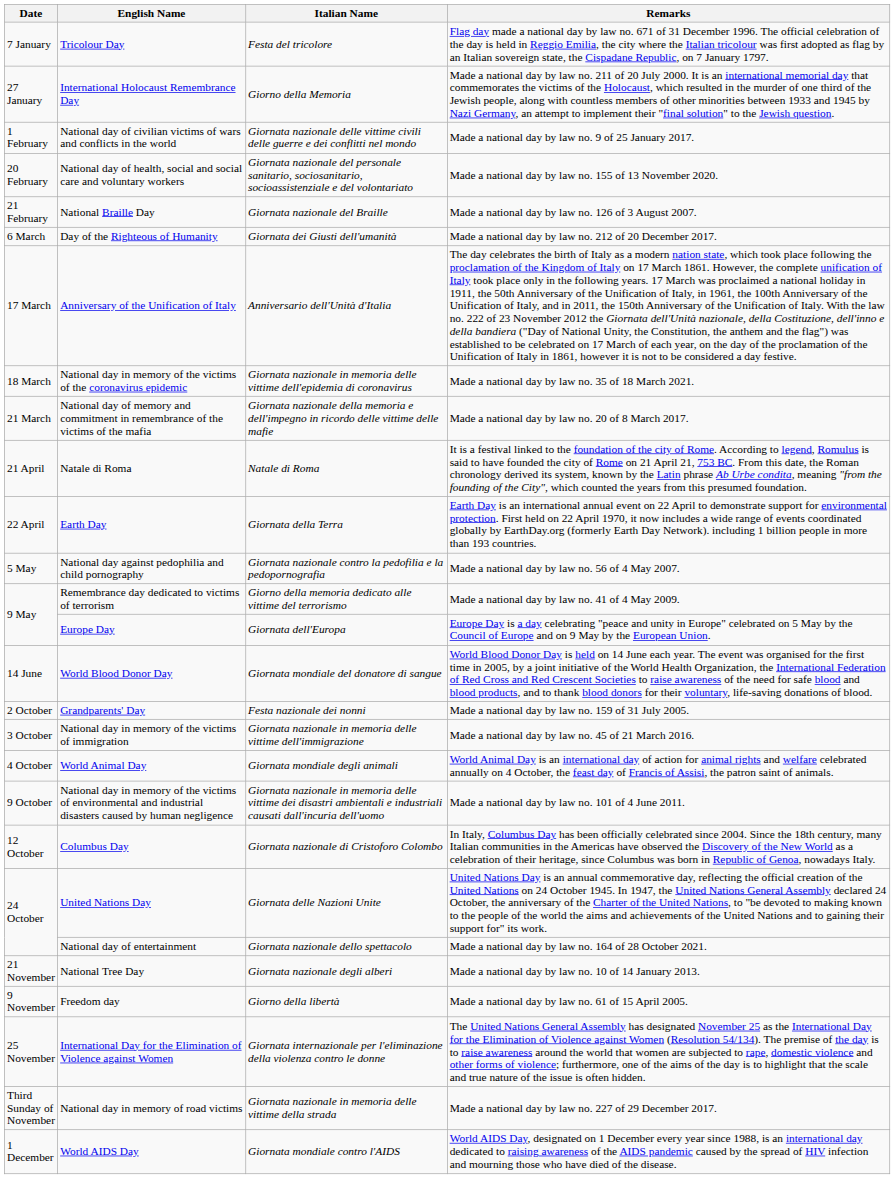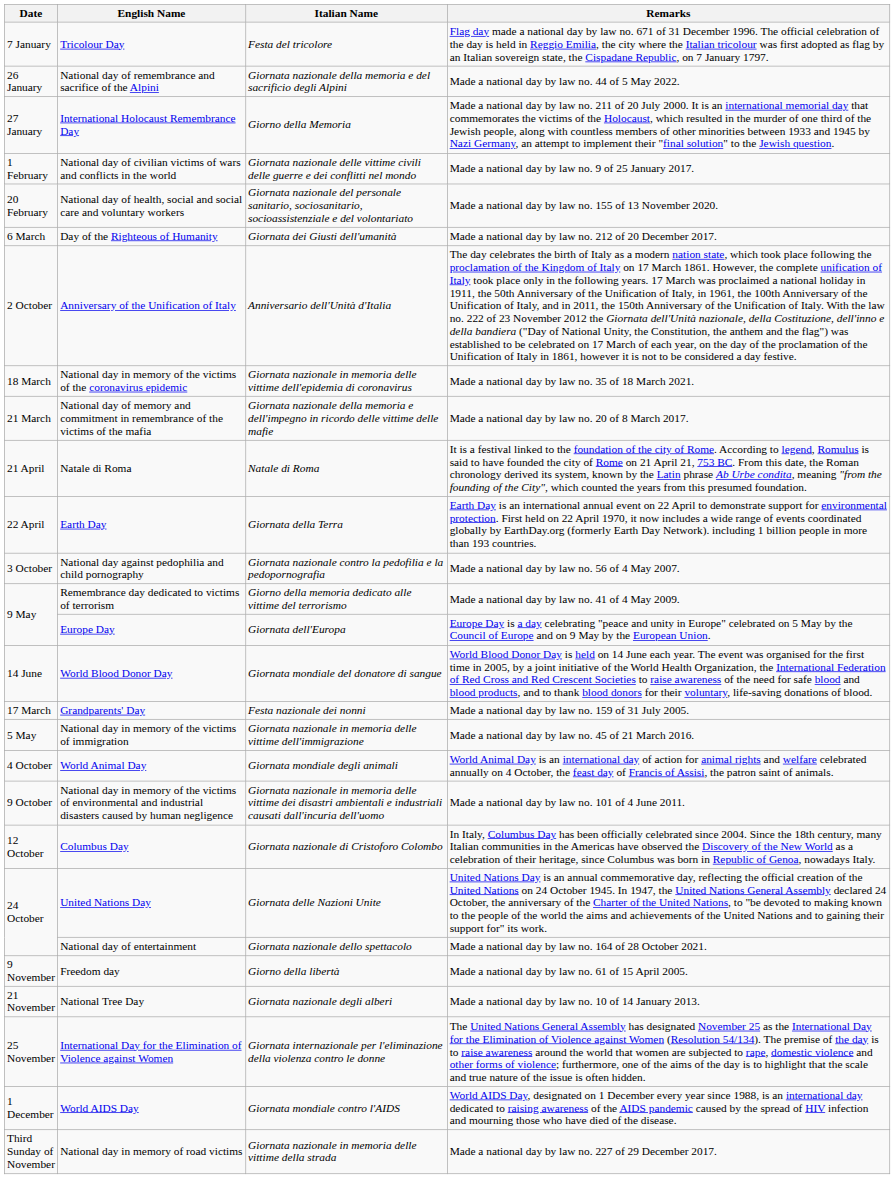+ row: 26 January | National day of remembrance and sacrifice of the Alpini | Giornata nazionale della memoria e del sacrificio degli Alpini | Made a national day by law no. 44 of 5 May 2022.
- row: 21 February | National Braille Day | Giornata nazionale del Braille | Made a national day by law no. 126 of 3 August 2007.
Anniversary of the Unification of Italy | Date: 17 March -> 2 October
National day against pedophilia and child pornography | Date: 5 May -> 3 October
Grandparents' Day | Date: 2 October -> 17 March
National day in memory of the victims of immigration | Date: 3 October -> 5 May
rows swapped: Freedom day <-> National Tree Day
rows swapped: National day in memory of road victims <-> World AIDS Day
